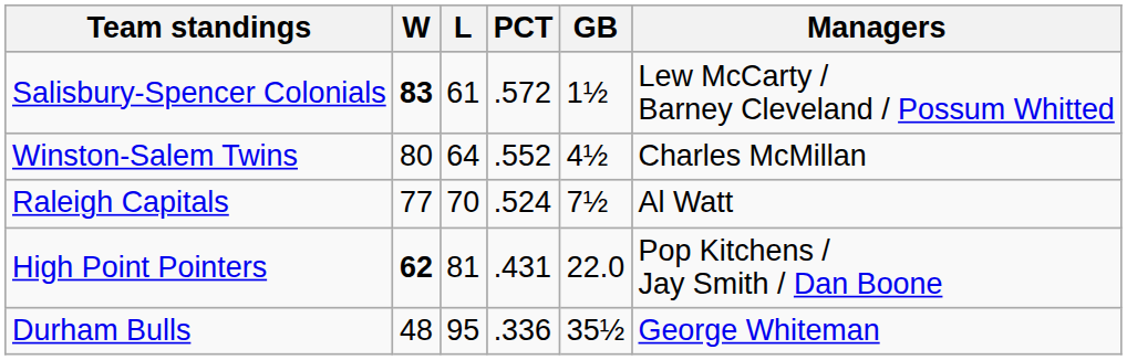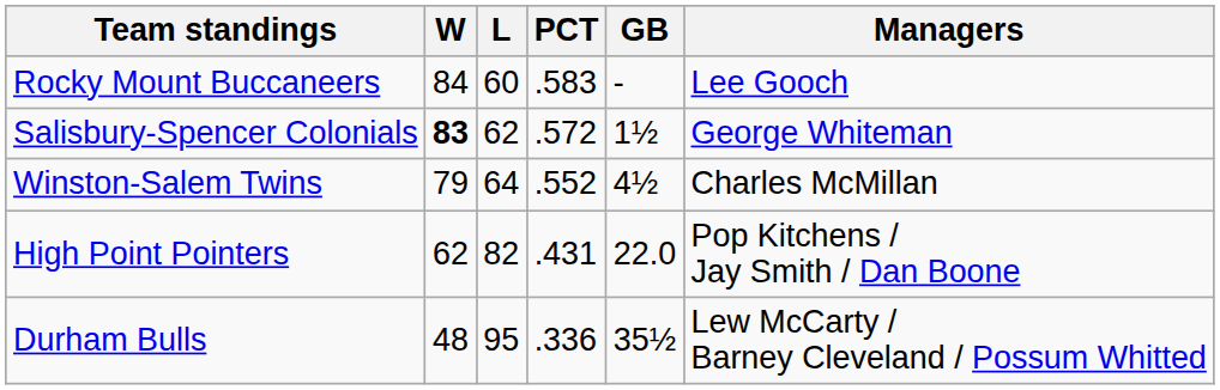+ row: Rocky Mount Buccaneers | 84 | 60 | .583 | - | Lee Gooch
Salisbury-Spencer Colonials | L: 61 -> 62
Salisbury-Spencer Colonials | Managers: Lew McCarty / Barney Cleveland / Possum Whitted -> George Whiteman
Winston-Salem Twins | W: 80 -> 79
- row: Raleigh Capitals | 77 | 70 | .524 | 7½ | Al Watt
High Point Pointers | W: bold -> normal
High Point Pointers | L: 81 -> 82
Durham Bulls | Managers: George Whiteman -> Lew McCarty / Barney Cleveland / Possum Whitted
